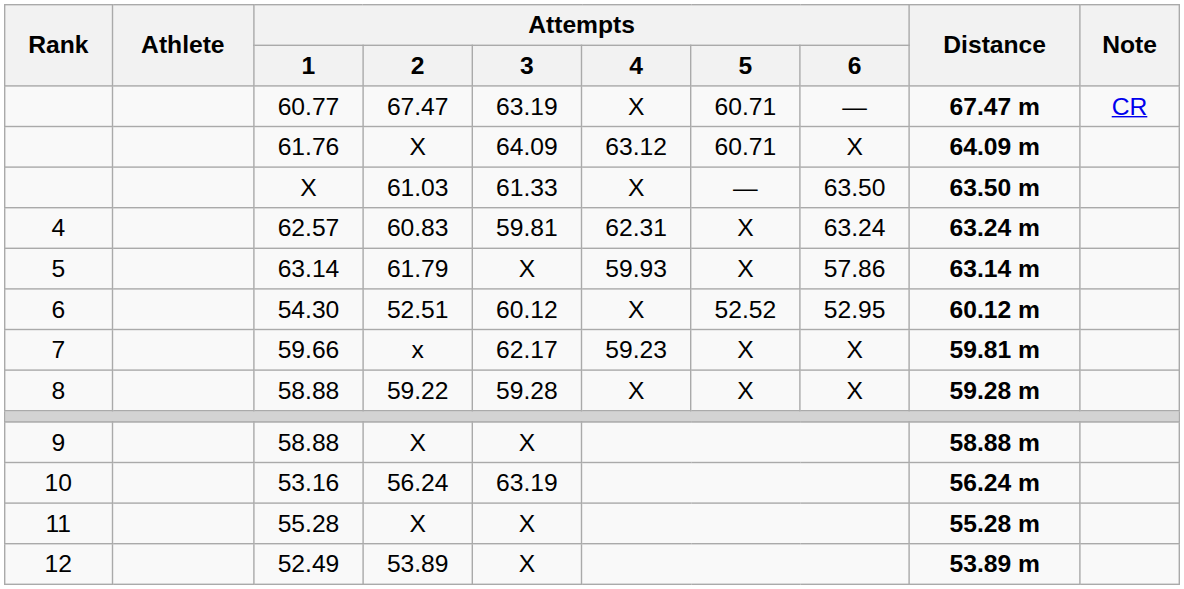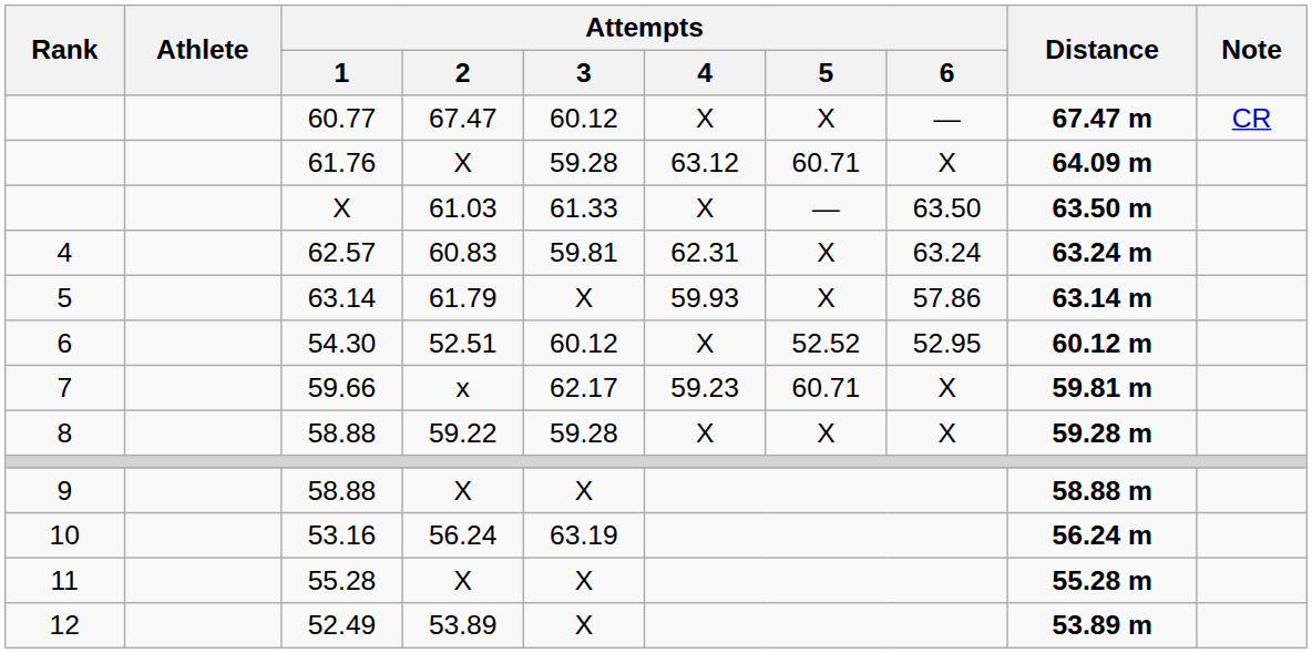60.77 | Attempts / 3: 63.19 -> 60.12
60.77 | Attempts / 5: 60.71 -> X
61.76 | Attempts / 3: 64.09 -> 59.28
59.66 | Attempts / 5: X -> 60.71
